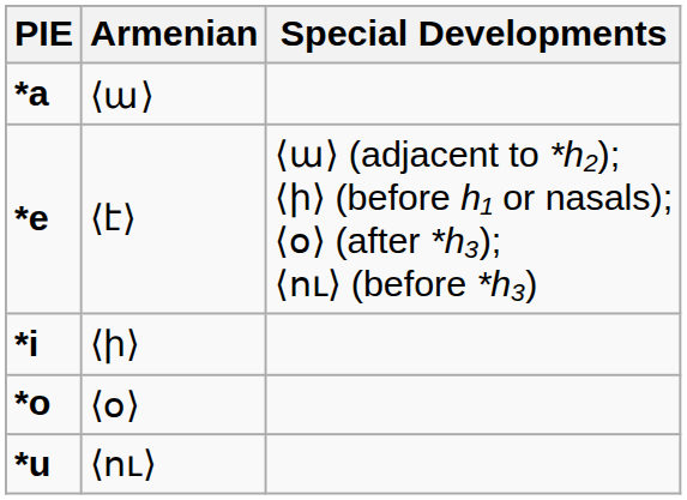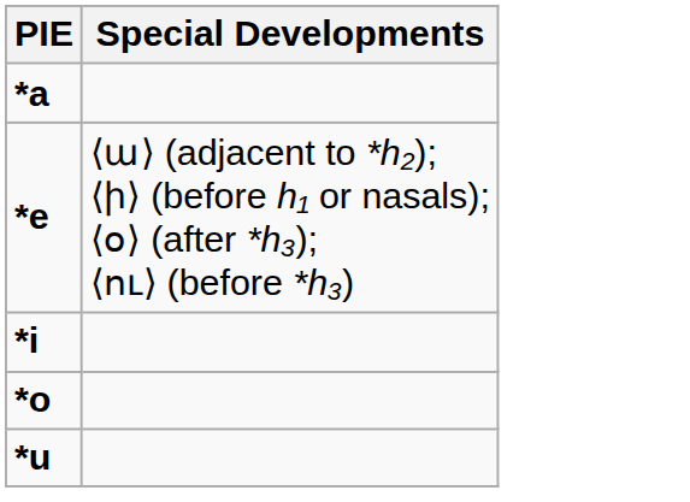- column: Armenian | ⟨ա⟩ | ⟨է⟩ | ⟨ի⟩ | ⟨օ⟩ | ⟨ու⟩
